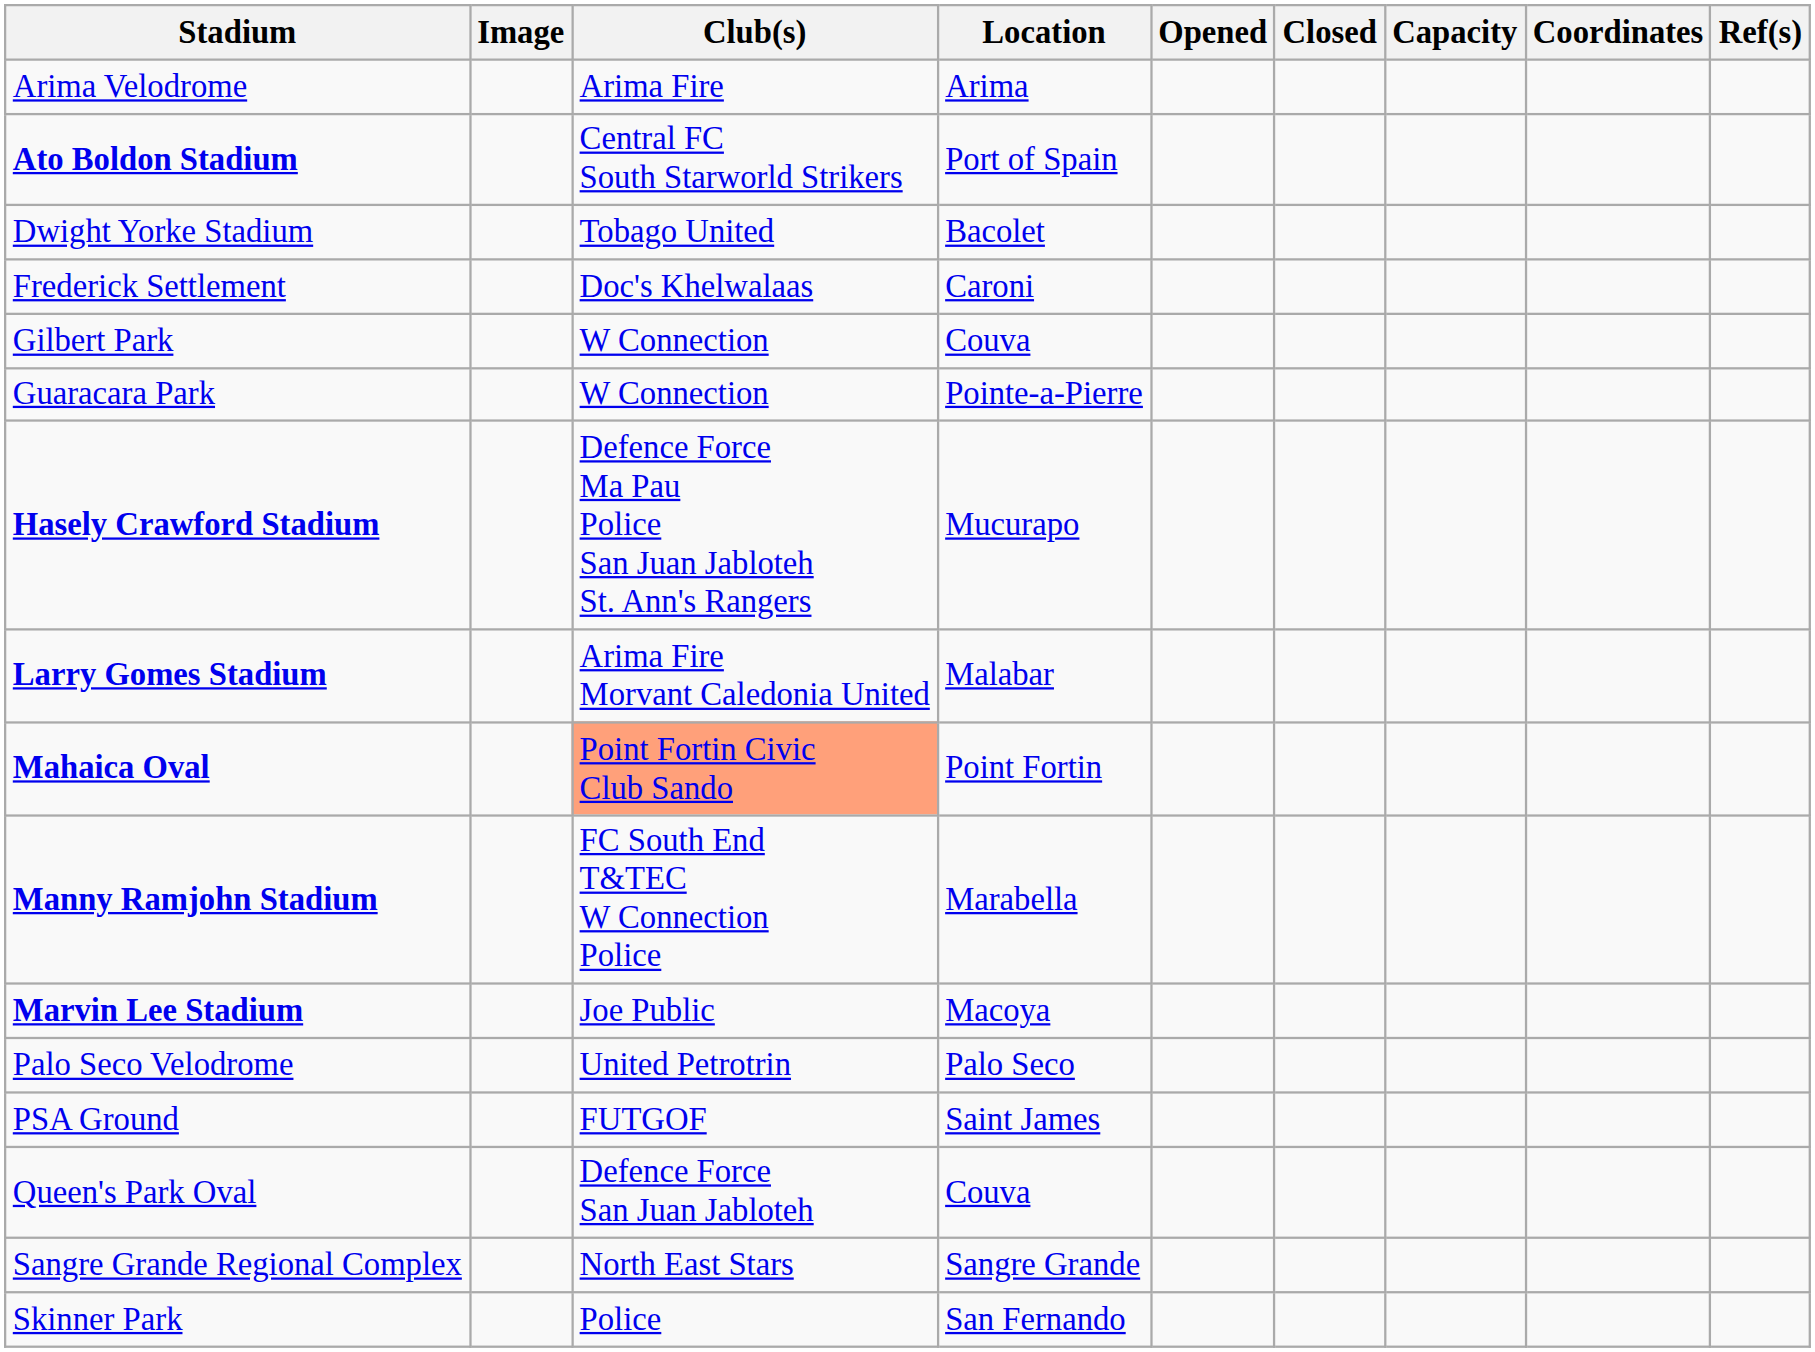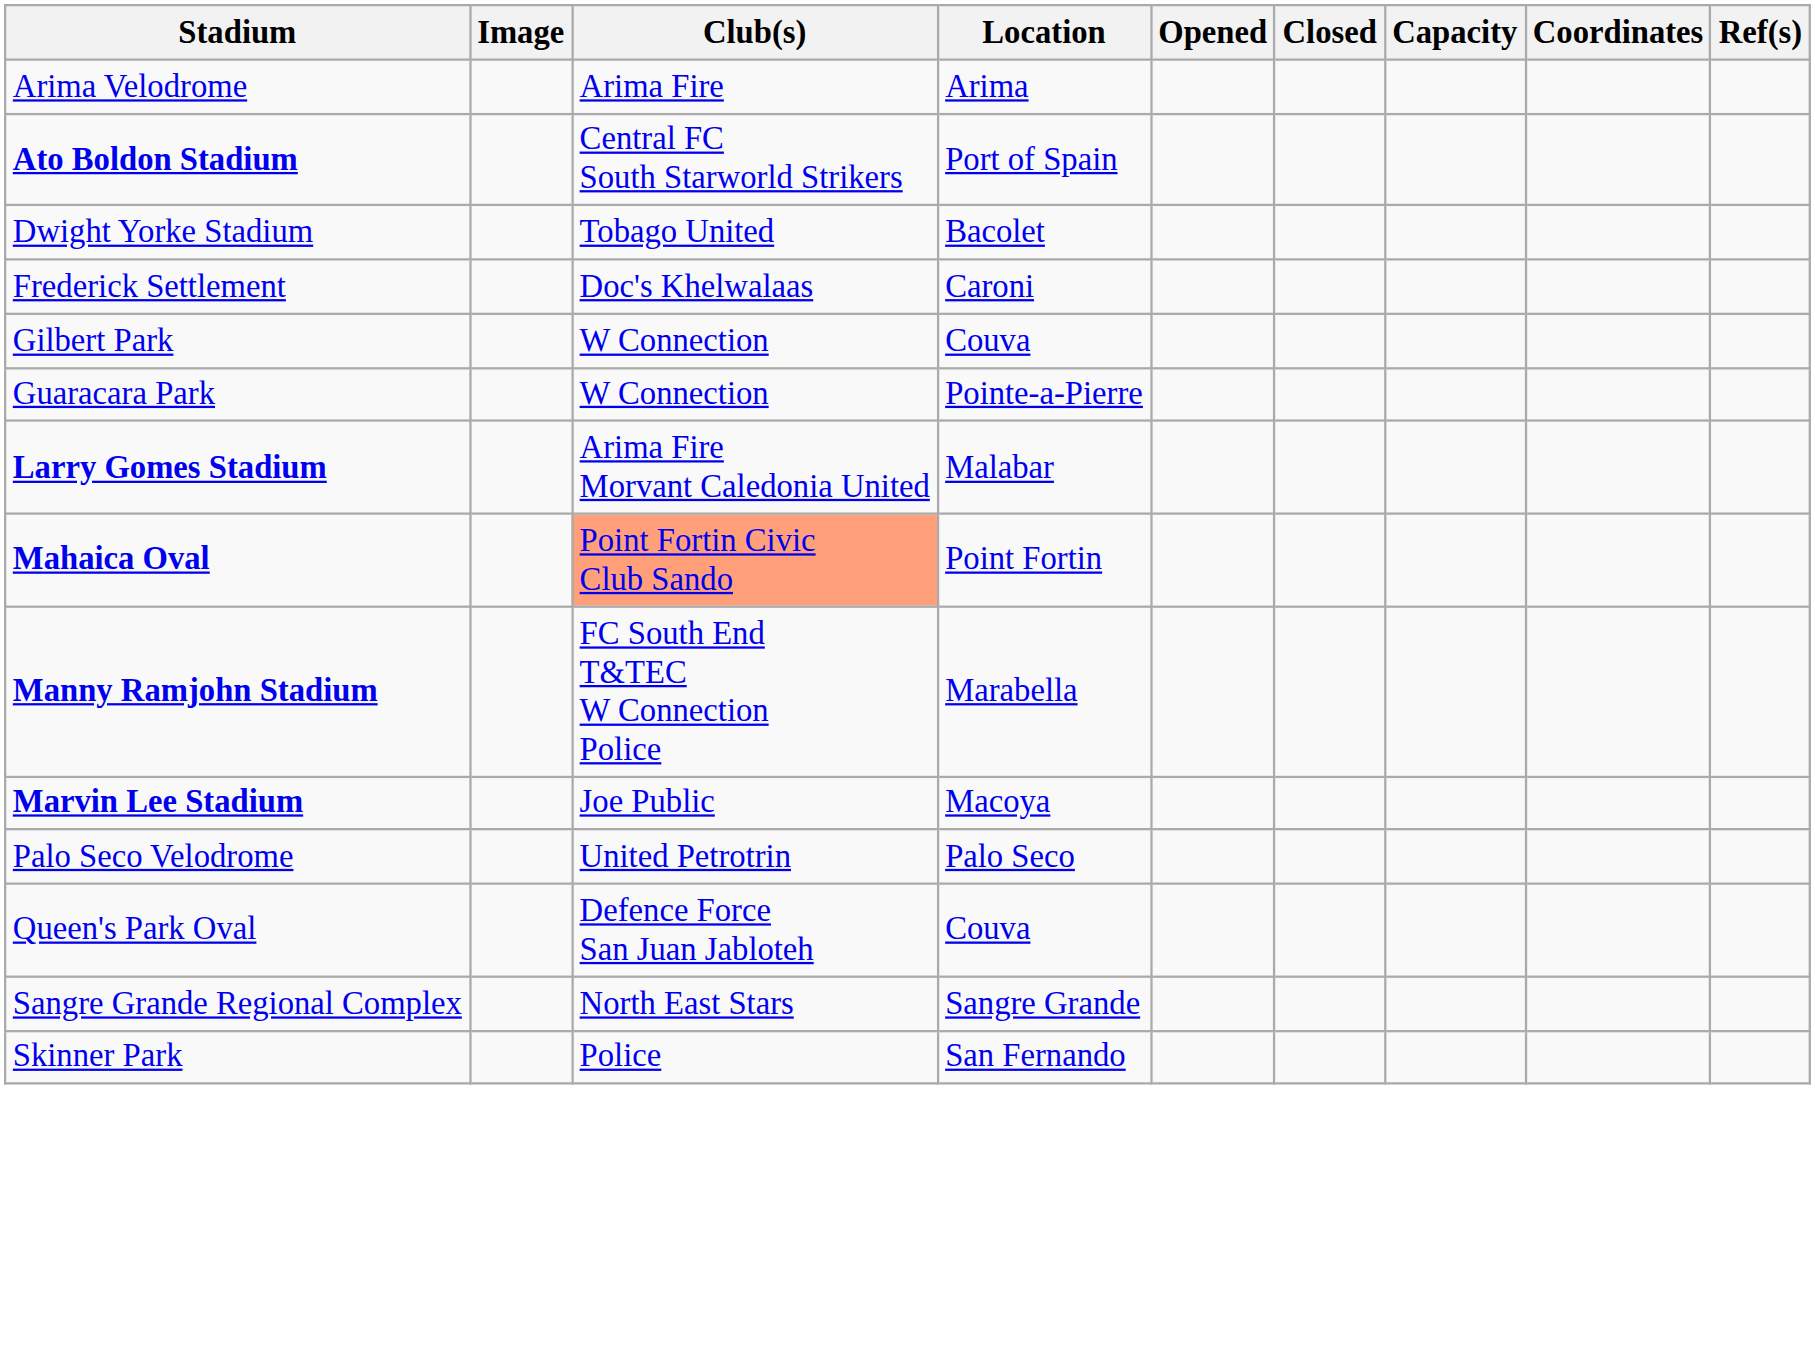- row: Hasely Crawford Stadium | Defence Force Ma Pau Police San Juan Jabloteh St. Ann's Rangers | Mucurapo
- row: PSA Ground | FUTGOF | Saint James
